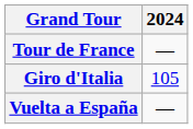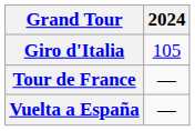rows swapped: Giro d'Italia <-> Tour de France
